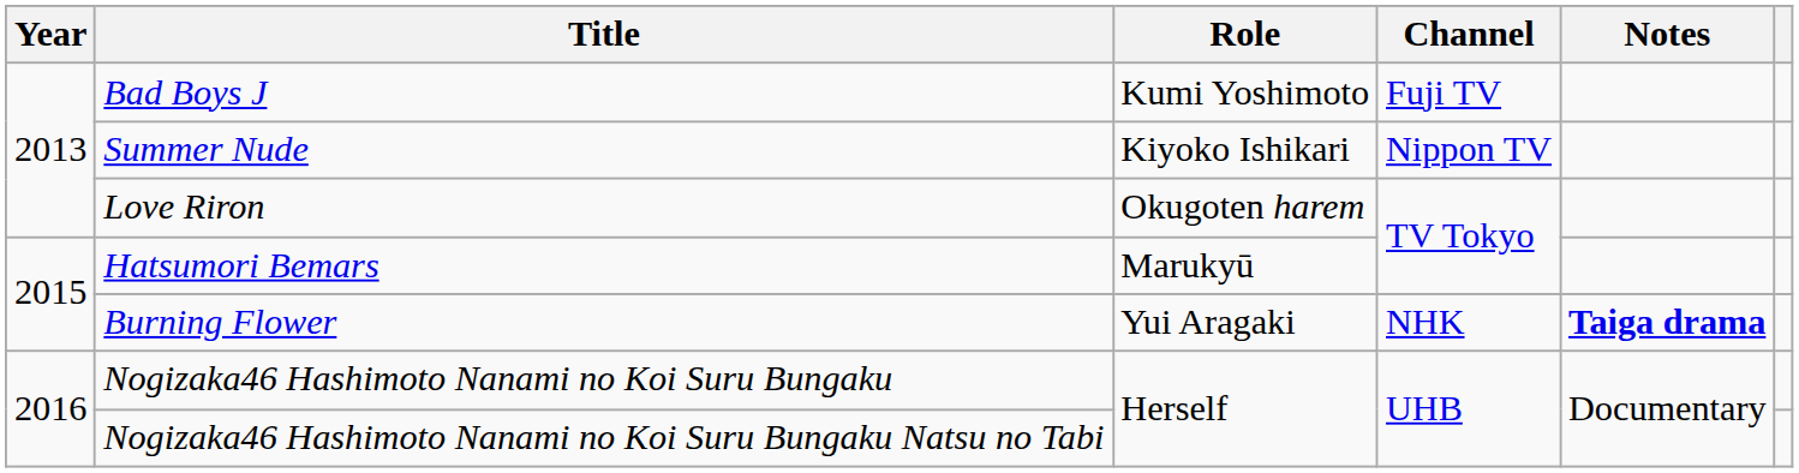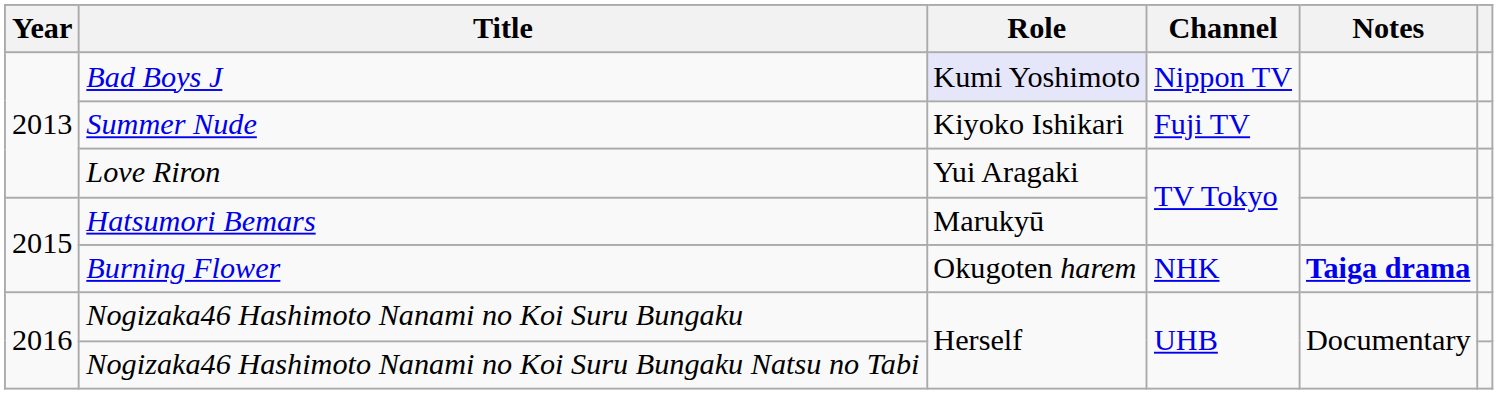Bad Boys J | Role: no background -> lavender background
Bad Boys J | Channel: Fuji TV -> Nippon TV
Summer Nude | Channel: Nippon TV -> Fuji TV
Love Riron | Role: Okugoten harem -> Yui Aragaki
Burning Flower | Role: Yui Aragaki -> Okugoten harem
